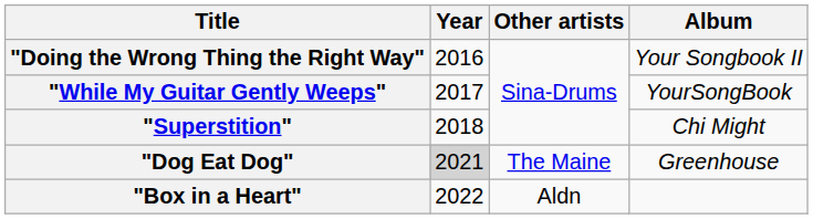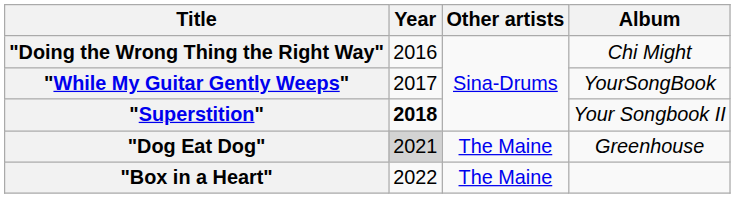"Doing the Wrong Thing the Right Way" | Album: Your Songbook II -> Chi Might
"Superstition" | Year: normal -> bold
"Superstition" | Album: Chi Might -> Your Songbook II
"Box in a Heart" | Other artists: Aldn -> The Maine
